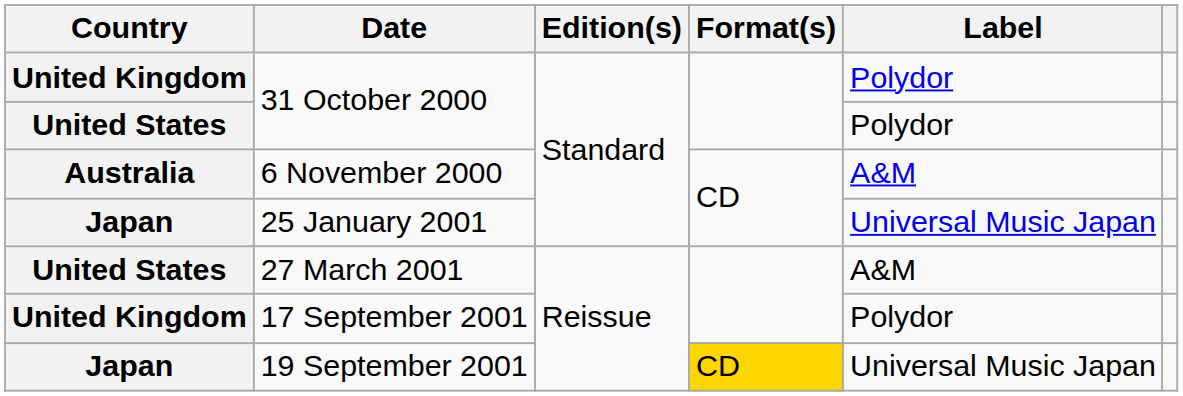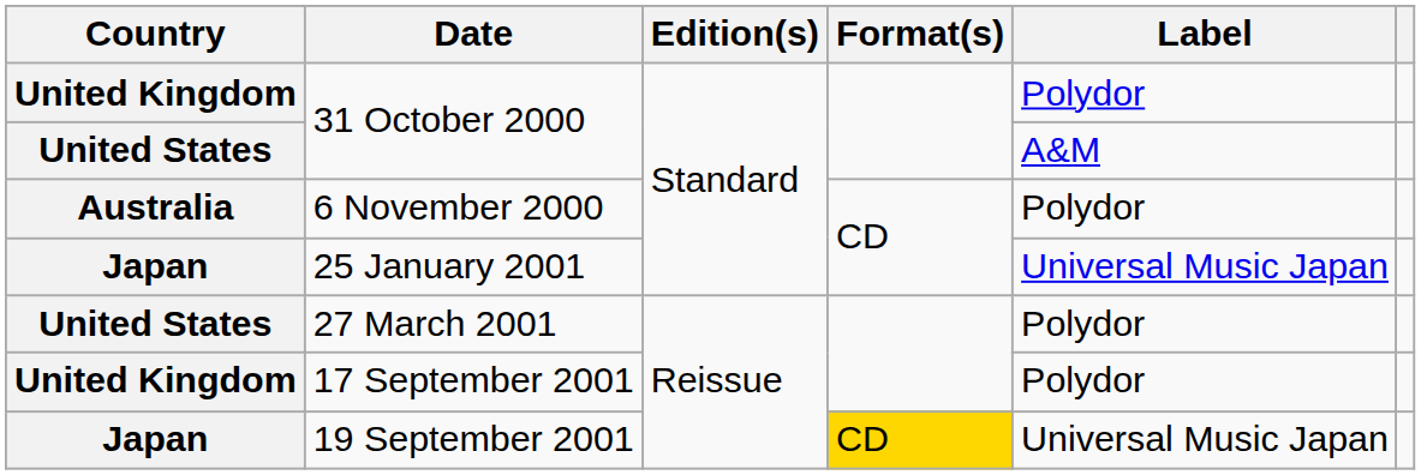United States / 31 October 2000 | Label: Polydor -> A&M
6 November 2000 | Label: A&M -> Polydor
27 March 2001 | Label: A&M -> Polydor
